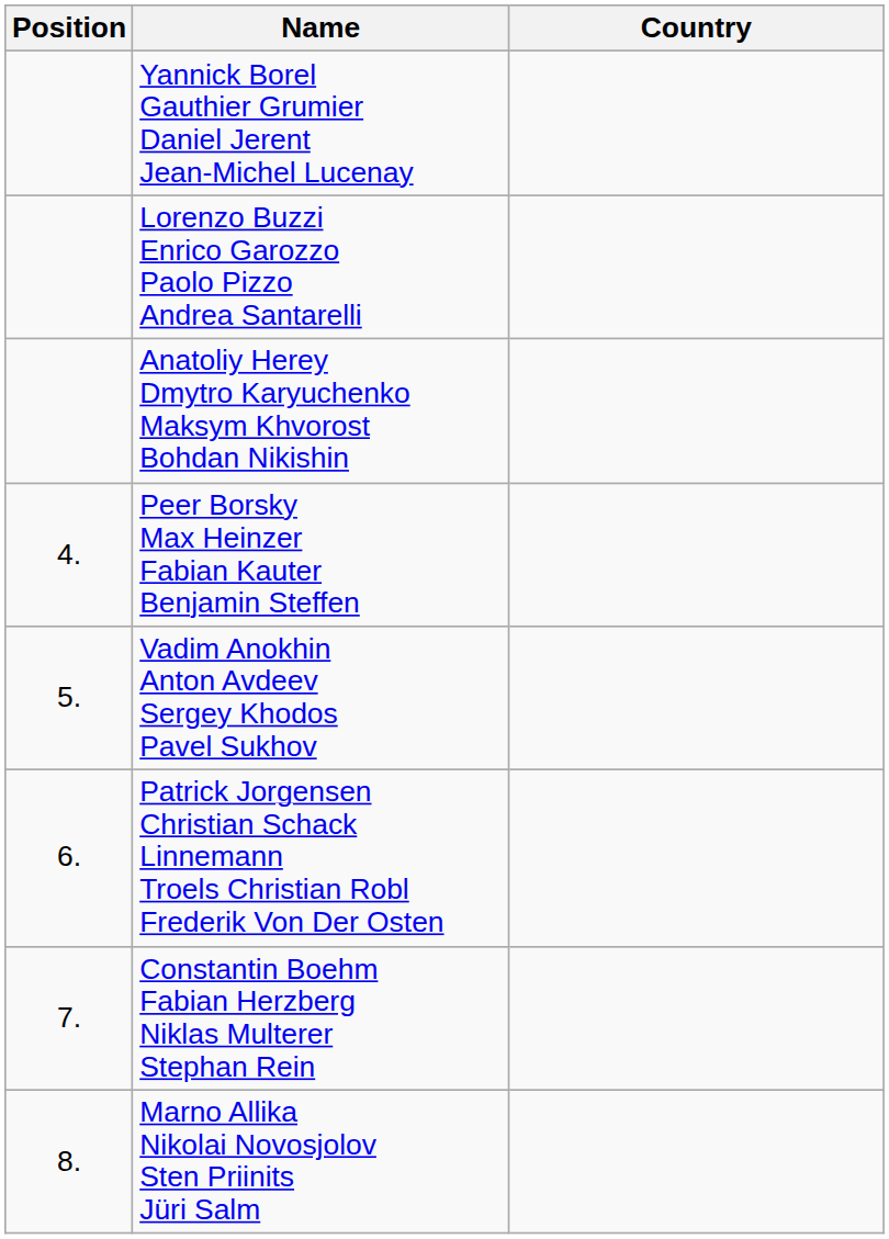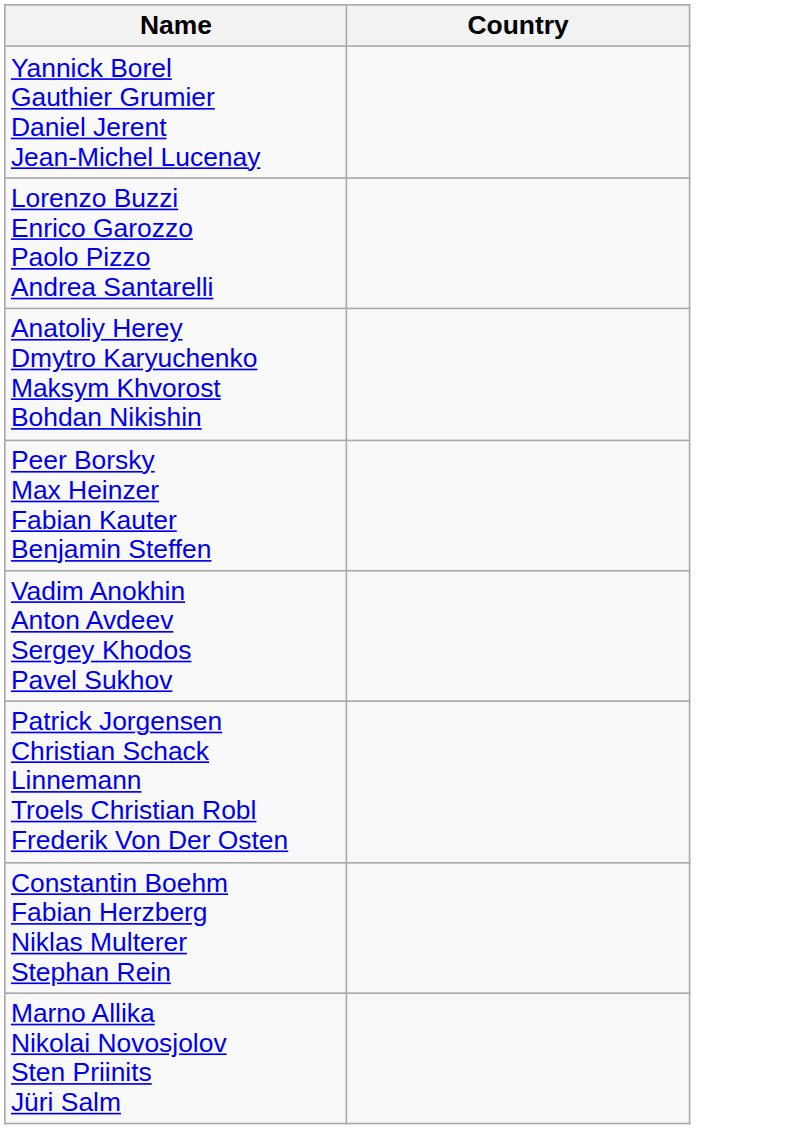- column: Position | 4. | 5. | 6. | 7. | 8.
